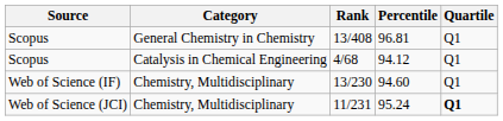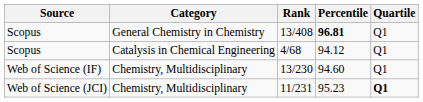13/408 | Percentile: normal -> bold
11/231 | Percentile: 95.24 -> 95.23
